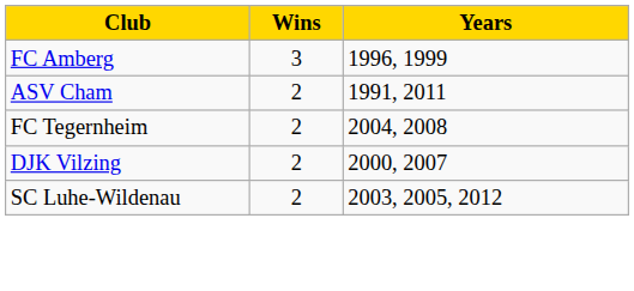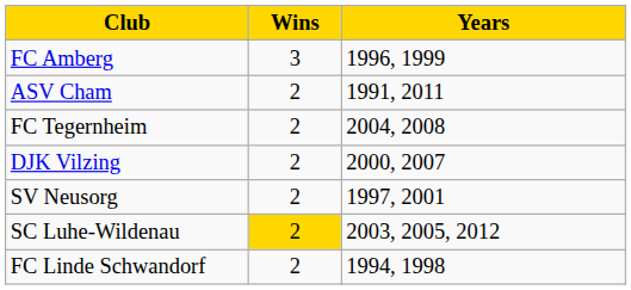+ row: SV Neusorg | 2 | 1997, 2001
SC Luhe-Wildenau | Wins: no background -> gold background
+ row: FC Linde Schwandorf | 2 | 1994, 1998
